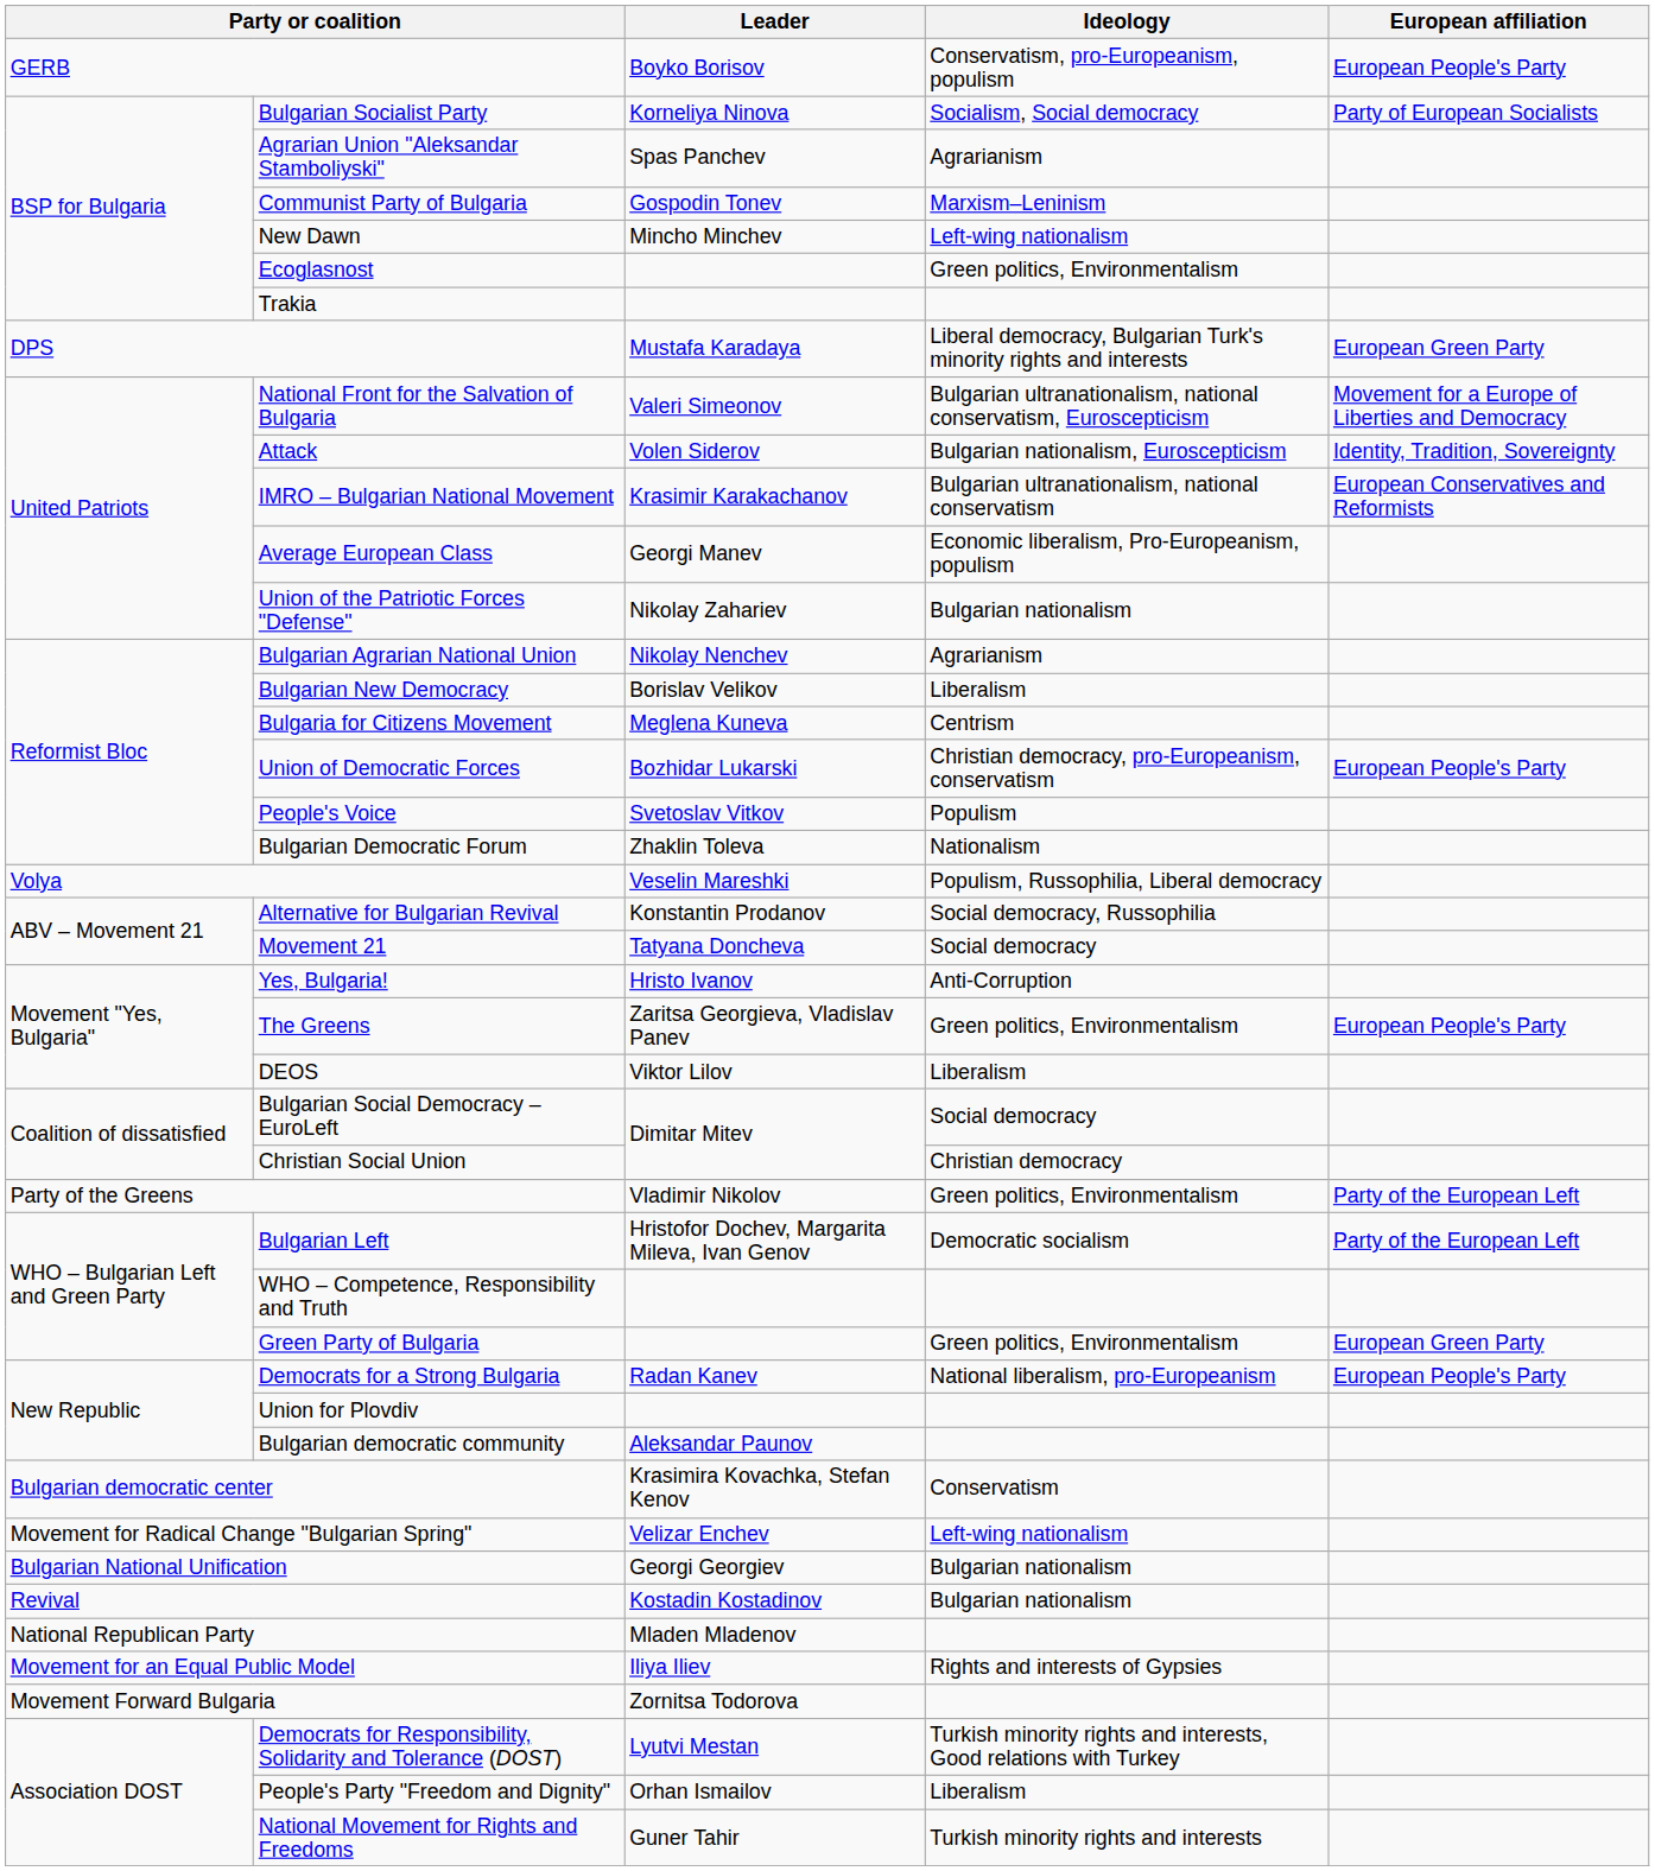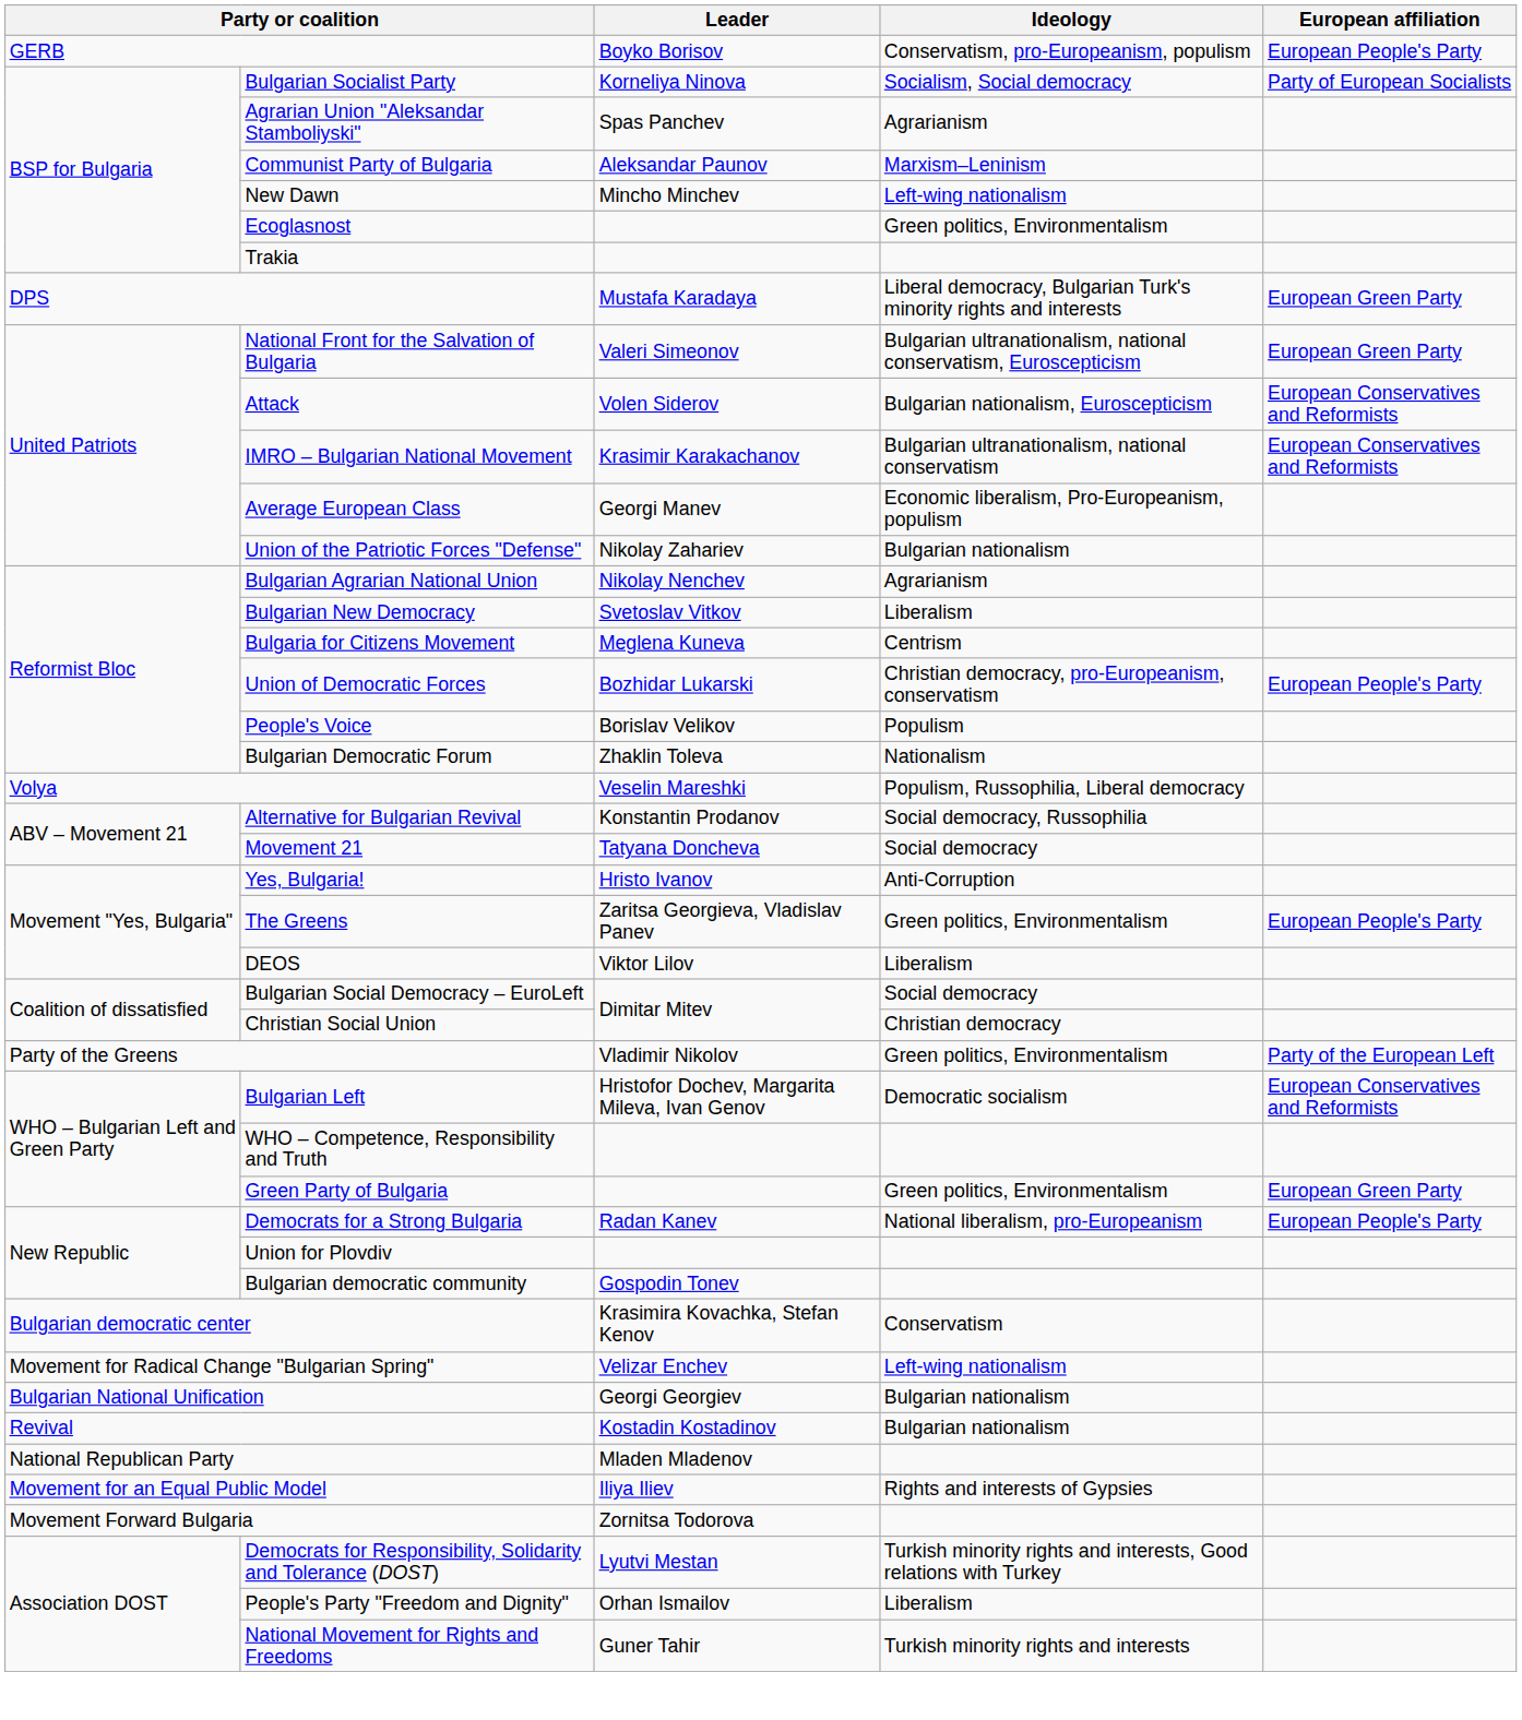Communist Party of Bulgaria | Leader: Gospodin Tonev -> Aleksandar Paunov
National Front for the Salvation of Bulgaria | European affiliation: Movement for a Europe of Liberties and Democracy -> European Green Party
Attack | European affiliation: Identity, Tradition, Sovereignty -> European Conservatives and Reformists
Bulgarian New Democracy | Leader: Borislav Velikov -> Svetoslav Vitkov
People's Voice | Leader: Svetoslav Vitkov -> Borislav Velikov
Bulgarian Left | European affiliation: Party of the European Left -> European Conservatives and Reformists
Bulgarian democratic community | Leader: Aleksandar Paunov -> Gospodin Tonev
